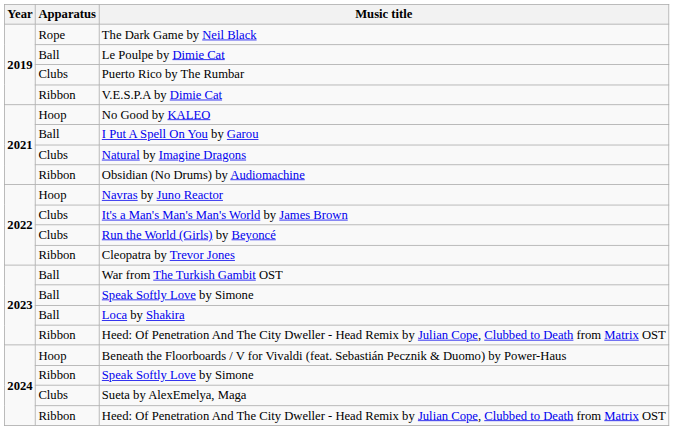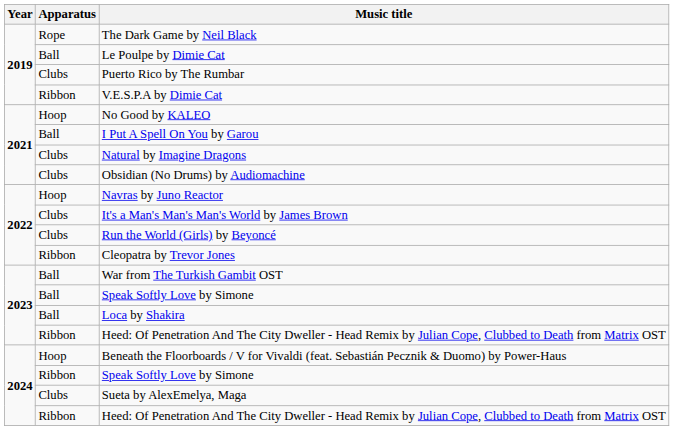Obsidian (No Drums) by Audiomachine | Apparatus: Ribbon -> Clubs
